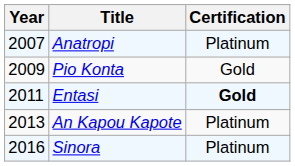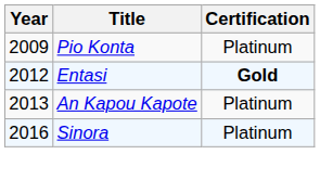- row: 2007 | Anatropi | Platinum
Pio Konta | Certification: Gold -> Platinum
Entasi | Year: 2011 -> 2012
